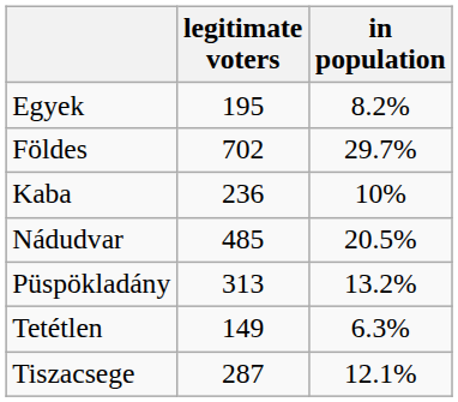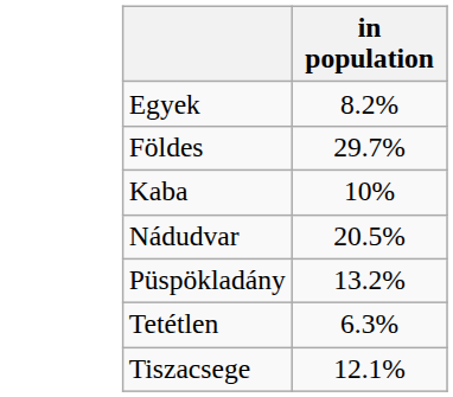- column: legitimate voters | 195 | 702 | 236 | 485 | 313 | 149 | 287
